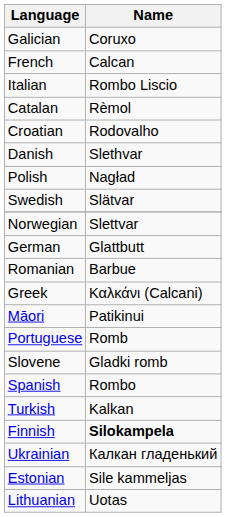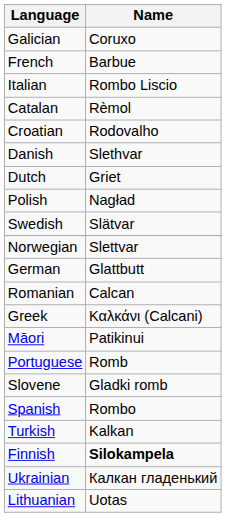French | Name: Calcan -> Barbue
+ row: Dutch | Griet
Romanian | Name: Barbue -> Calcan
- row: Estonian | Sile kammeljas
